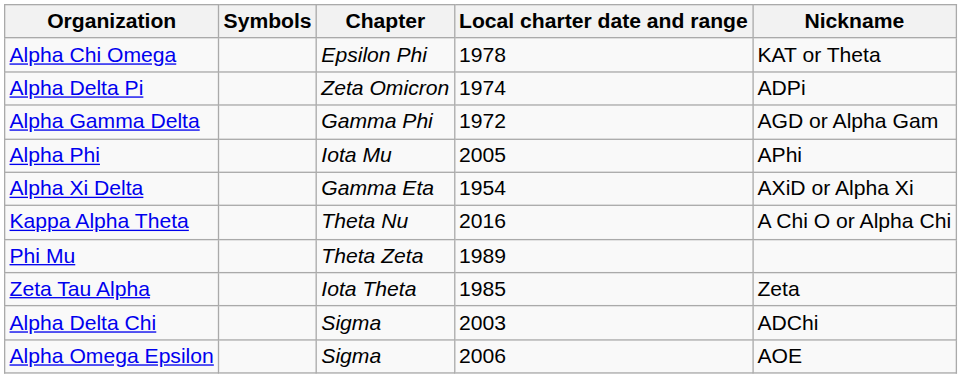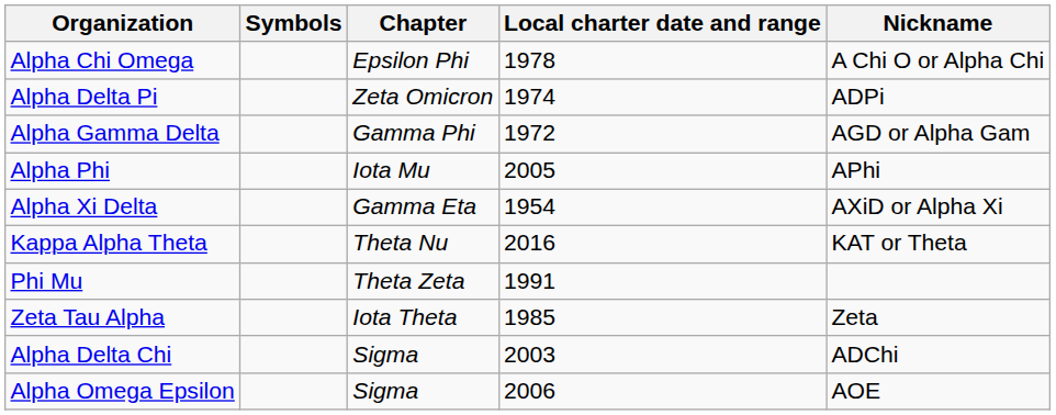Alpha Chi Omega | Nickname: KAT or Theta -> A Chi O or Alpha Chi
Kappa Alpha Theta | Nickname: A Chi O or Alpha Chi -> KAT or Theta
Phi Mu | Local charter date and range: 1989 -> 1991
